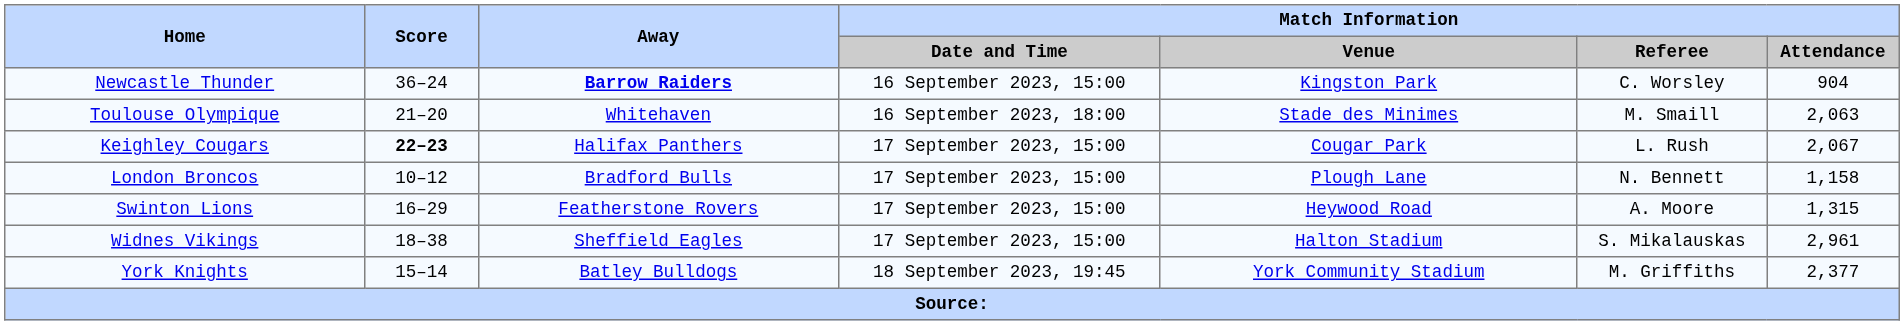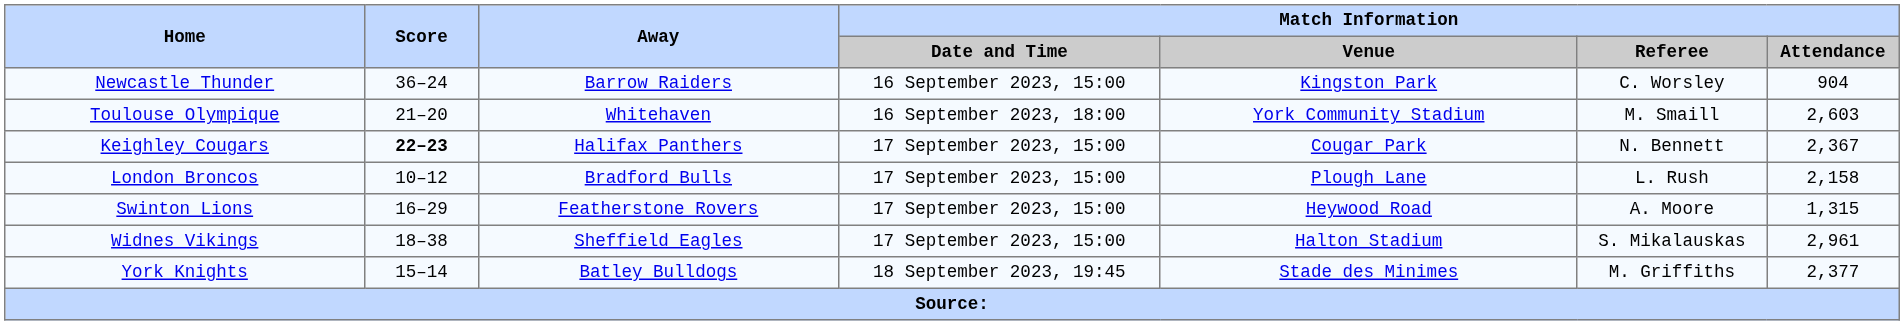Newcastle Thunder | Away: bold -> normal
Toulouse Olympique | Match Information / Venue: Stade des Minimes -> York Community Stadium
Toulouse Olympique | Match Information / Attendance: 2,063 -> 2,603
Keighley Cougars | Match Information / Referee: L. Rush -> N. Bennett
Keighley Cougars | Match Information / Attendance: 2,067 -> 2,367
London Broncos | Match Information / Referee: N. Bennett -> L. Rush
London Broncos | Match Information / Attendance: 1,158 -> 2,158
York Knights | Match Information / Venue: York Community Stadium -> Stade des Minimes
